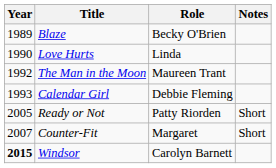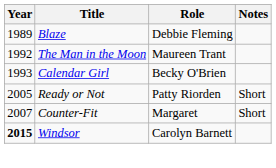Blaze | Role: Becky O'Brien -> Debbie Fleming
- row: 1990 | Love Hurts | Linda
Calendar Girl | Role: Debbie Fleming -> Becky O'Brien
